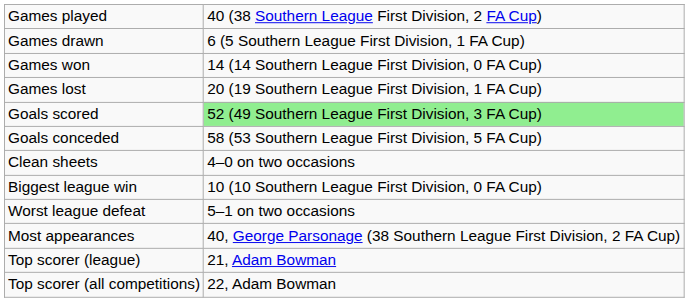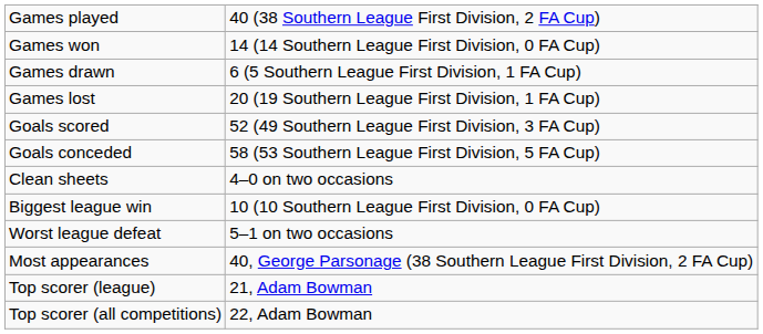rows swapped: Games won <-> Games drawn
Goals scored | column 2: lightgreen background -> no background
